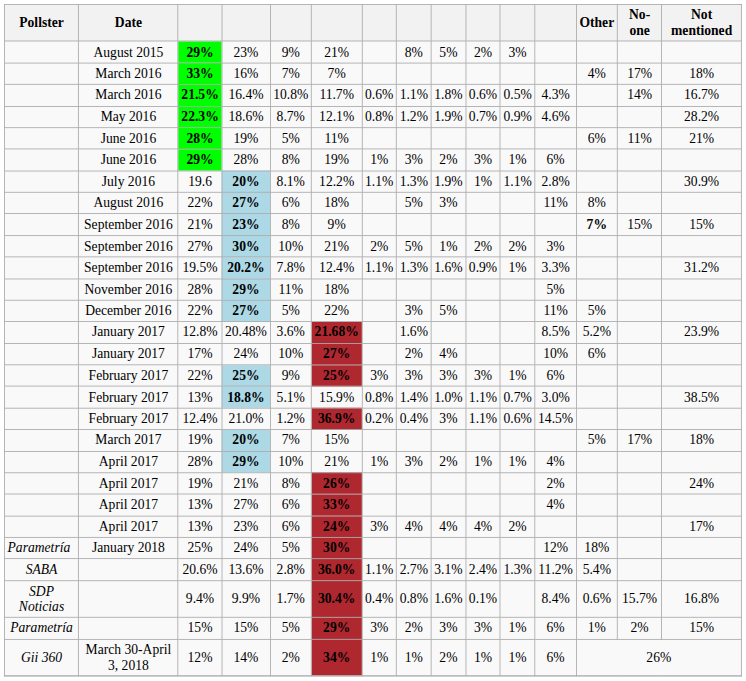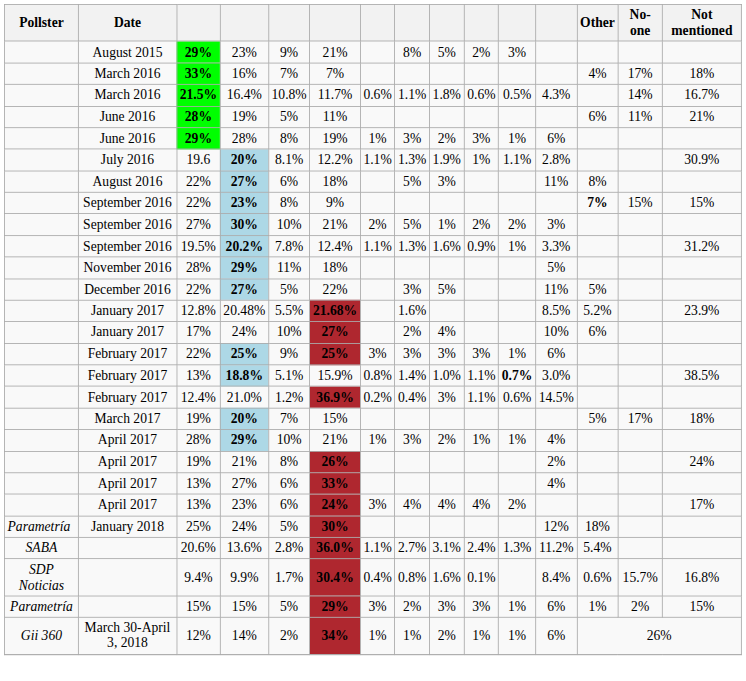- row: May 2016 | 22.3% | 18.6% | 8.7% | 12.1% | 0.8% | 1.2% | 1.9% | 0.7% | 0.9% | 4.6% | 28.2%
September 2016 / 23% | column 3: 21% -> 22%
20.48% | column 5: 3.6% -> 5.5%
18.8% | column 11: normal -> bold
